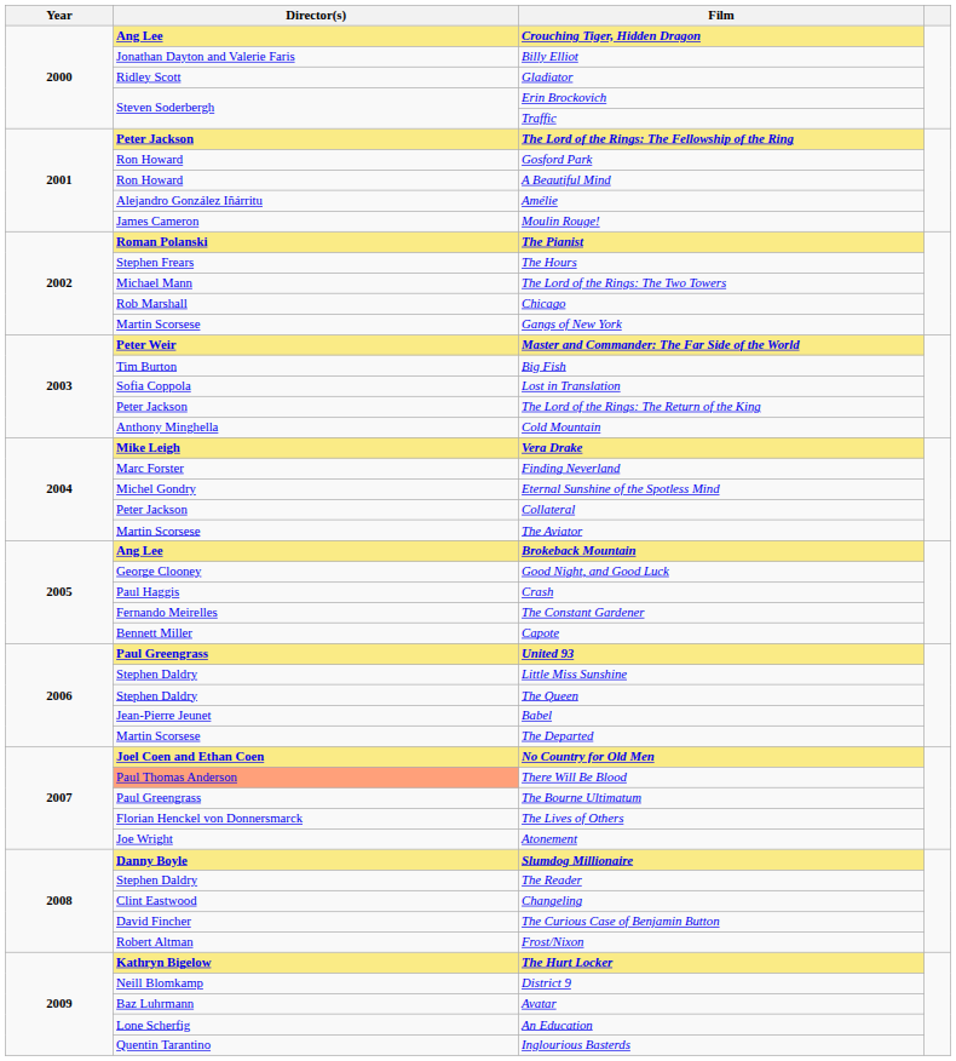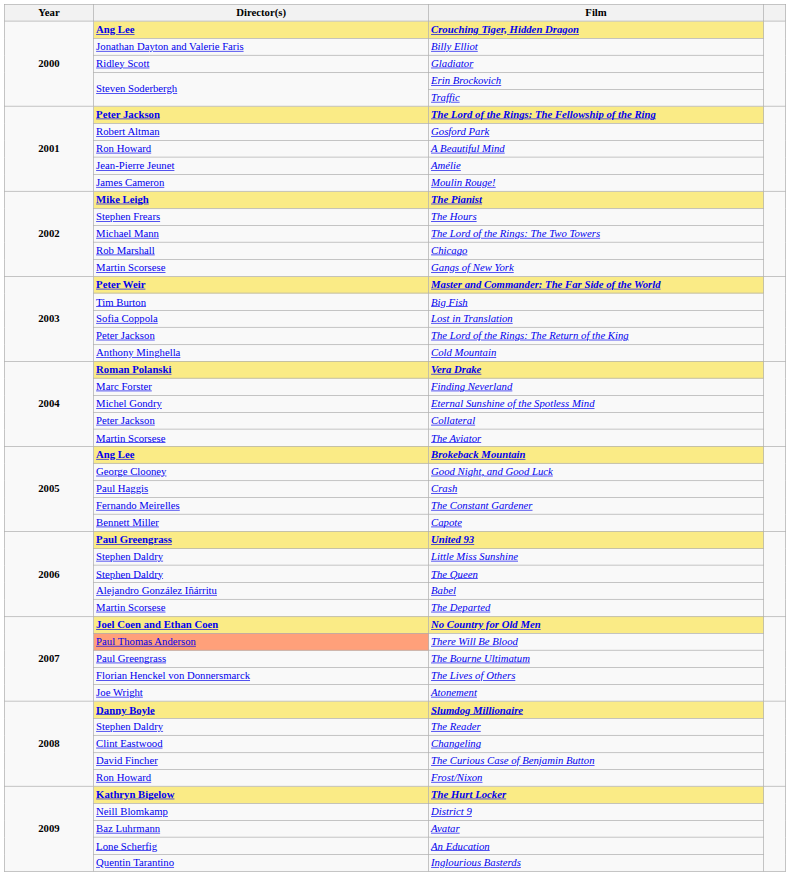Gosford Park | Director(s): Ron Howard -> Robert Altman
Amélie | Director(s): Alejandro González Iñárritu -> Jean-Pierre Jeunet
The Pianist | Director(s): Roman Polanski -> Mike Leigh
Vera Drake | Director(s): Mike Leigh -> Roman Polanski
Babel | Director(s): Jean-Pierre Jeunet -> Alejandro González Iñárritu
Frost/Nixon | Director(s): Robert Altman -> Ron Howard
